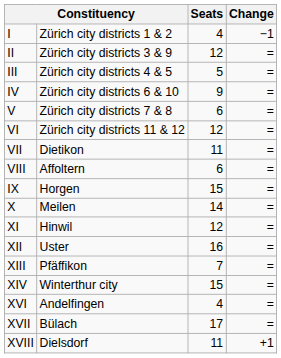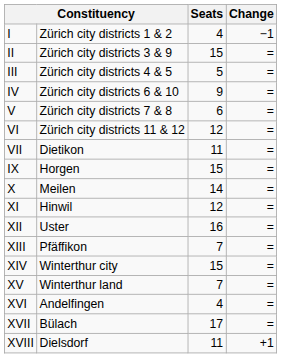II | Seats: 12 -> 15
- row: VIII | Affoltern | 6 | =
+ row: XV | Winterthur land | 7 | =
